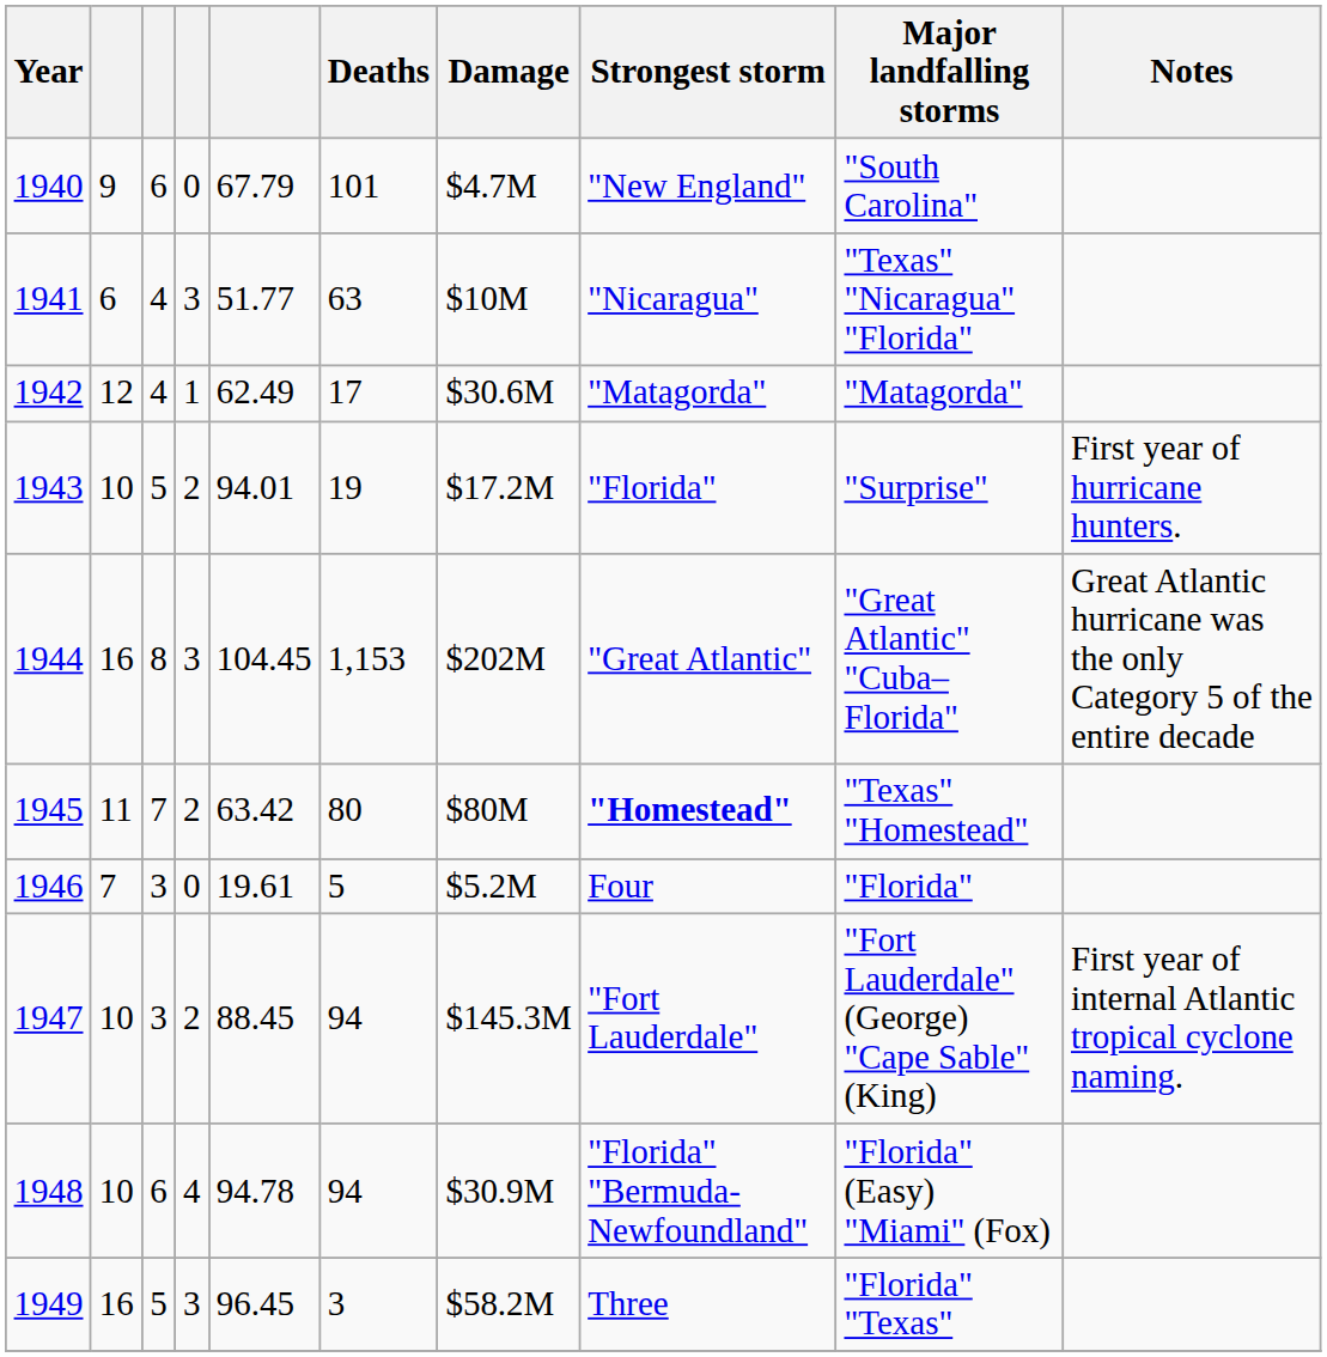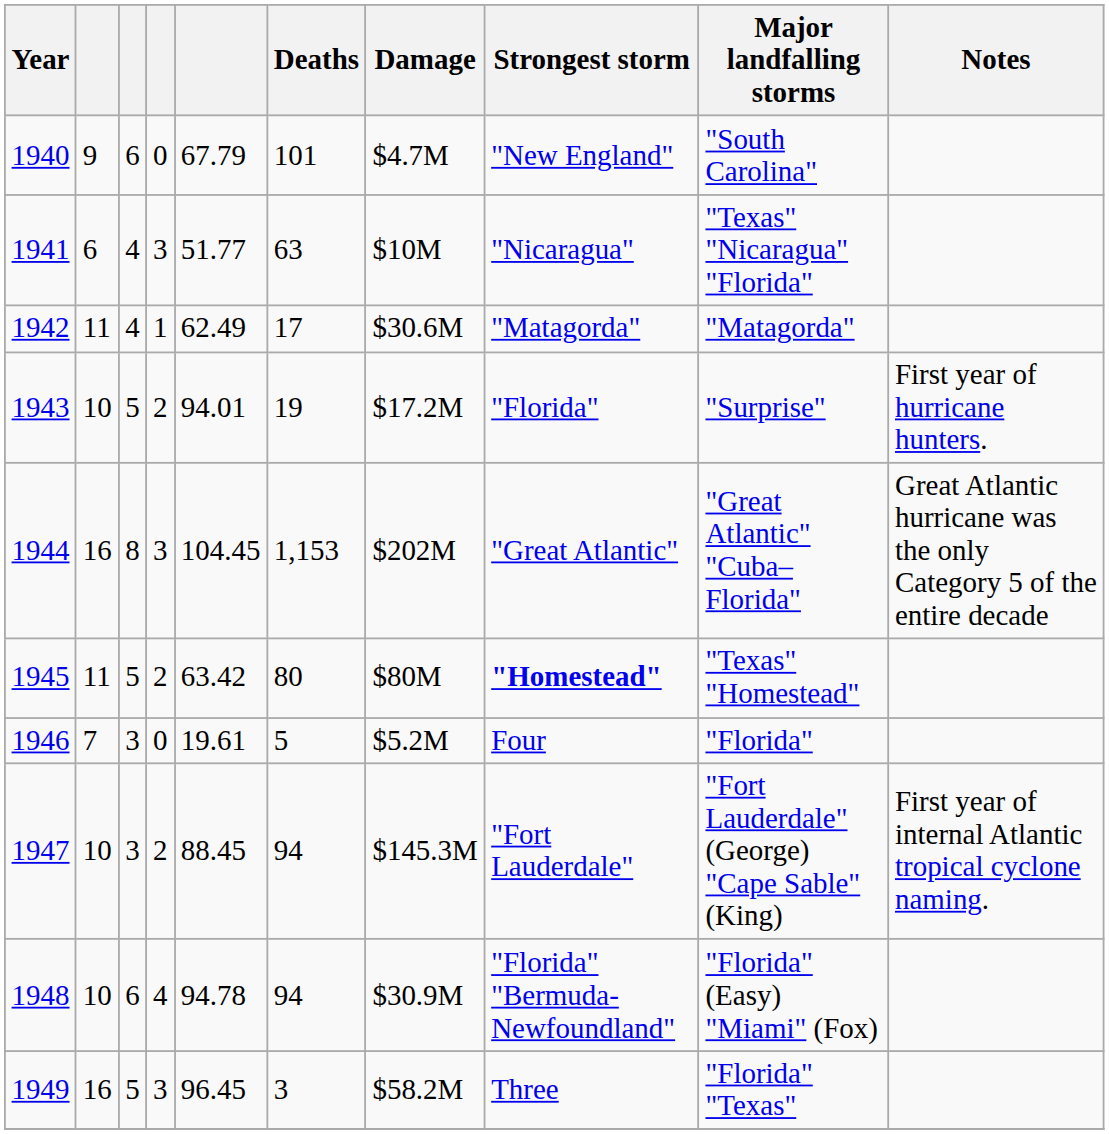1942 | column 2: 12 -> 11
1945 | column 3: 7 -> 5
